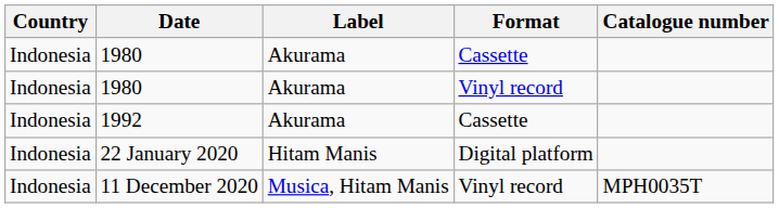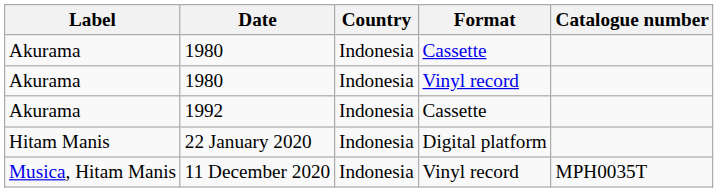columns swapped: Country <-> Label
